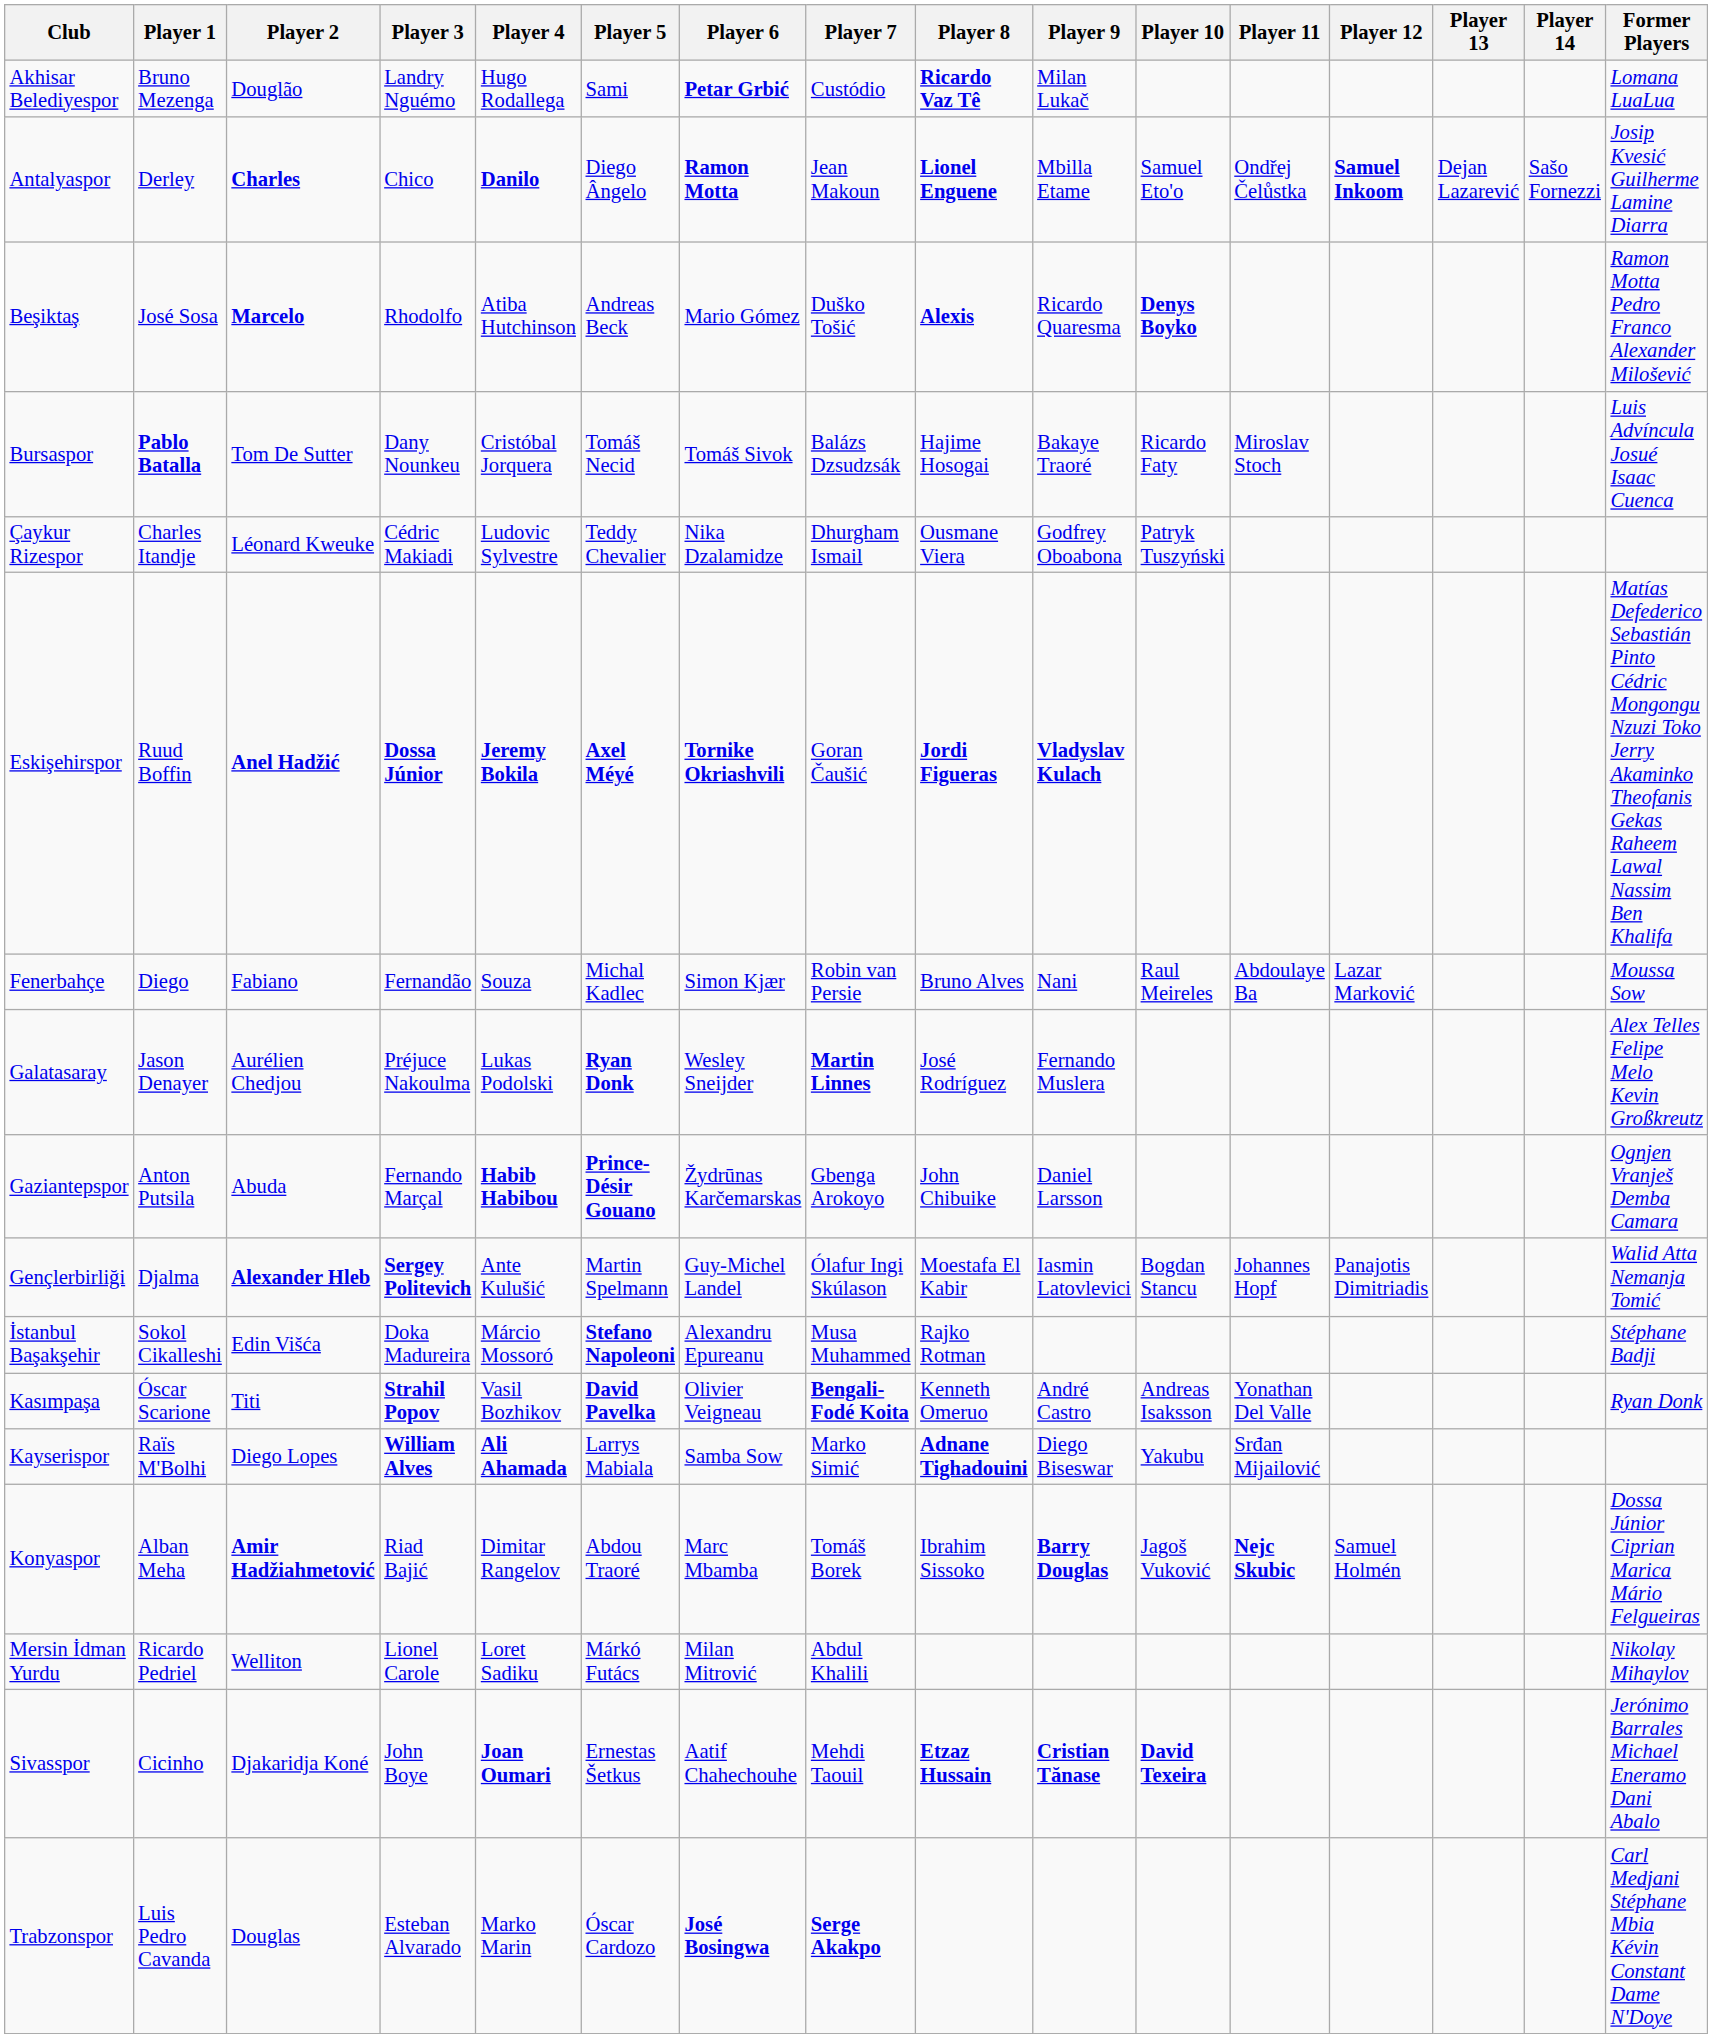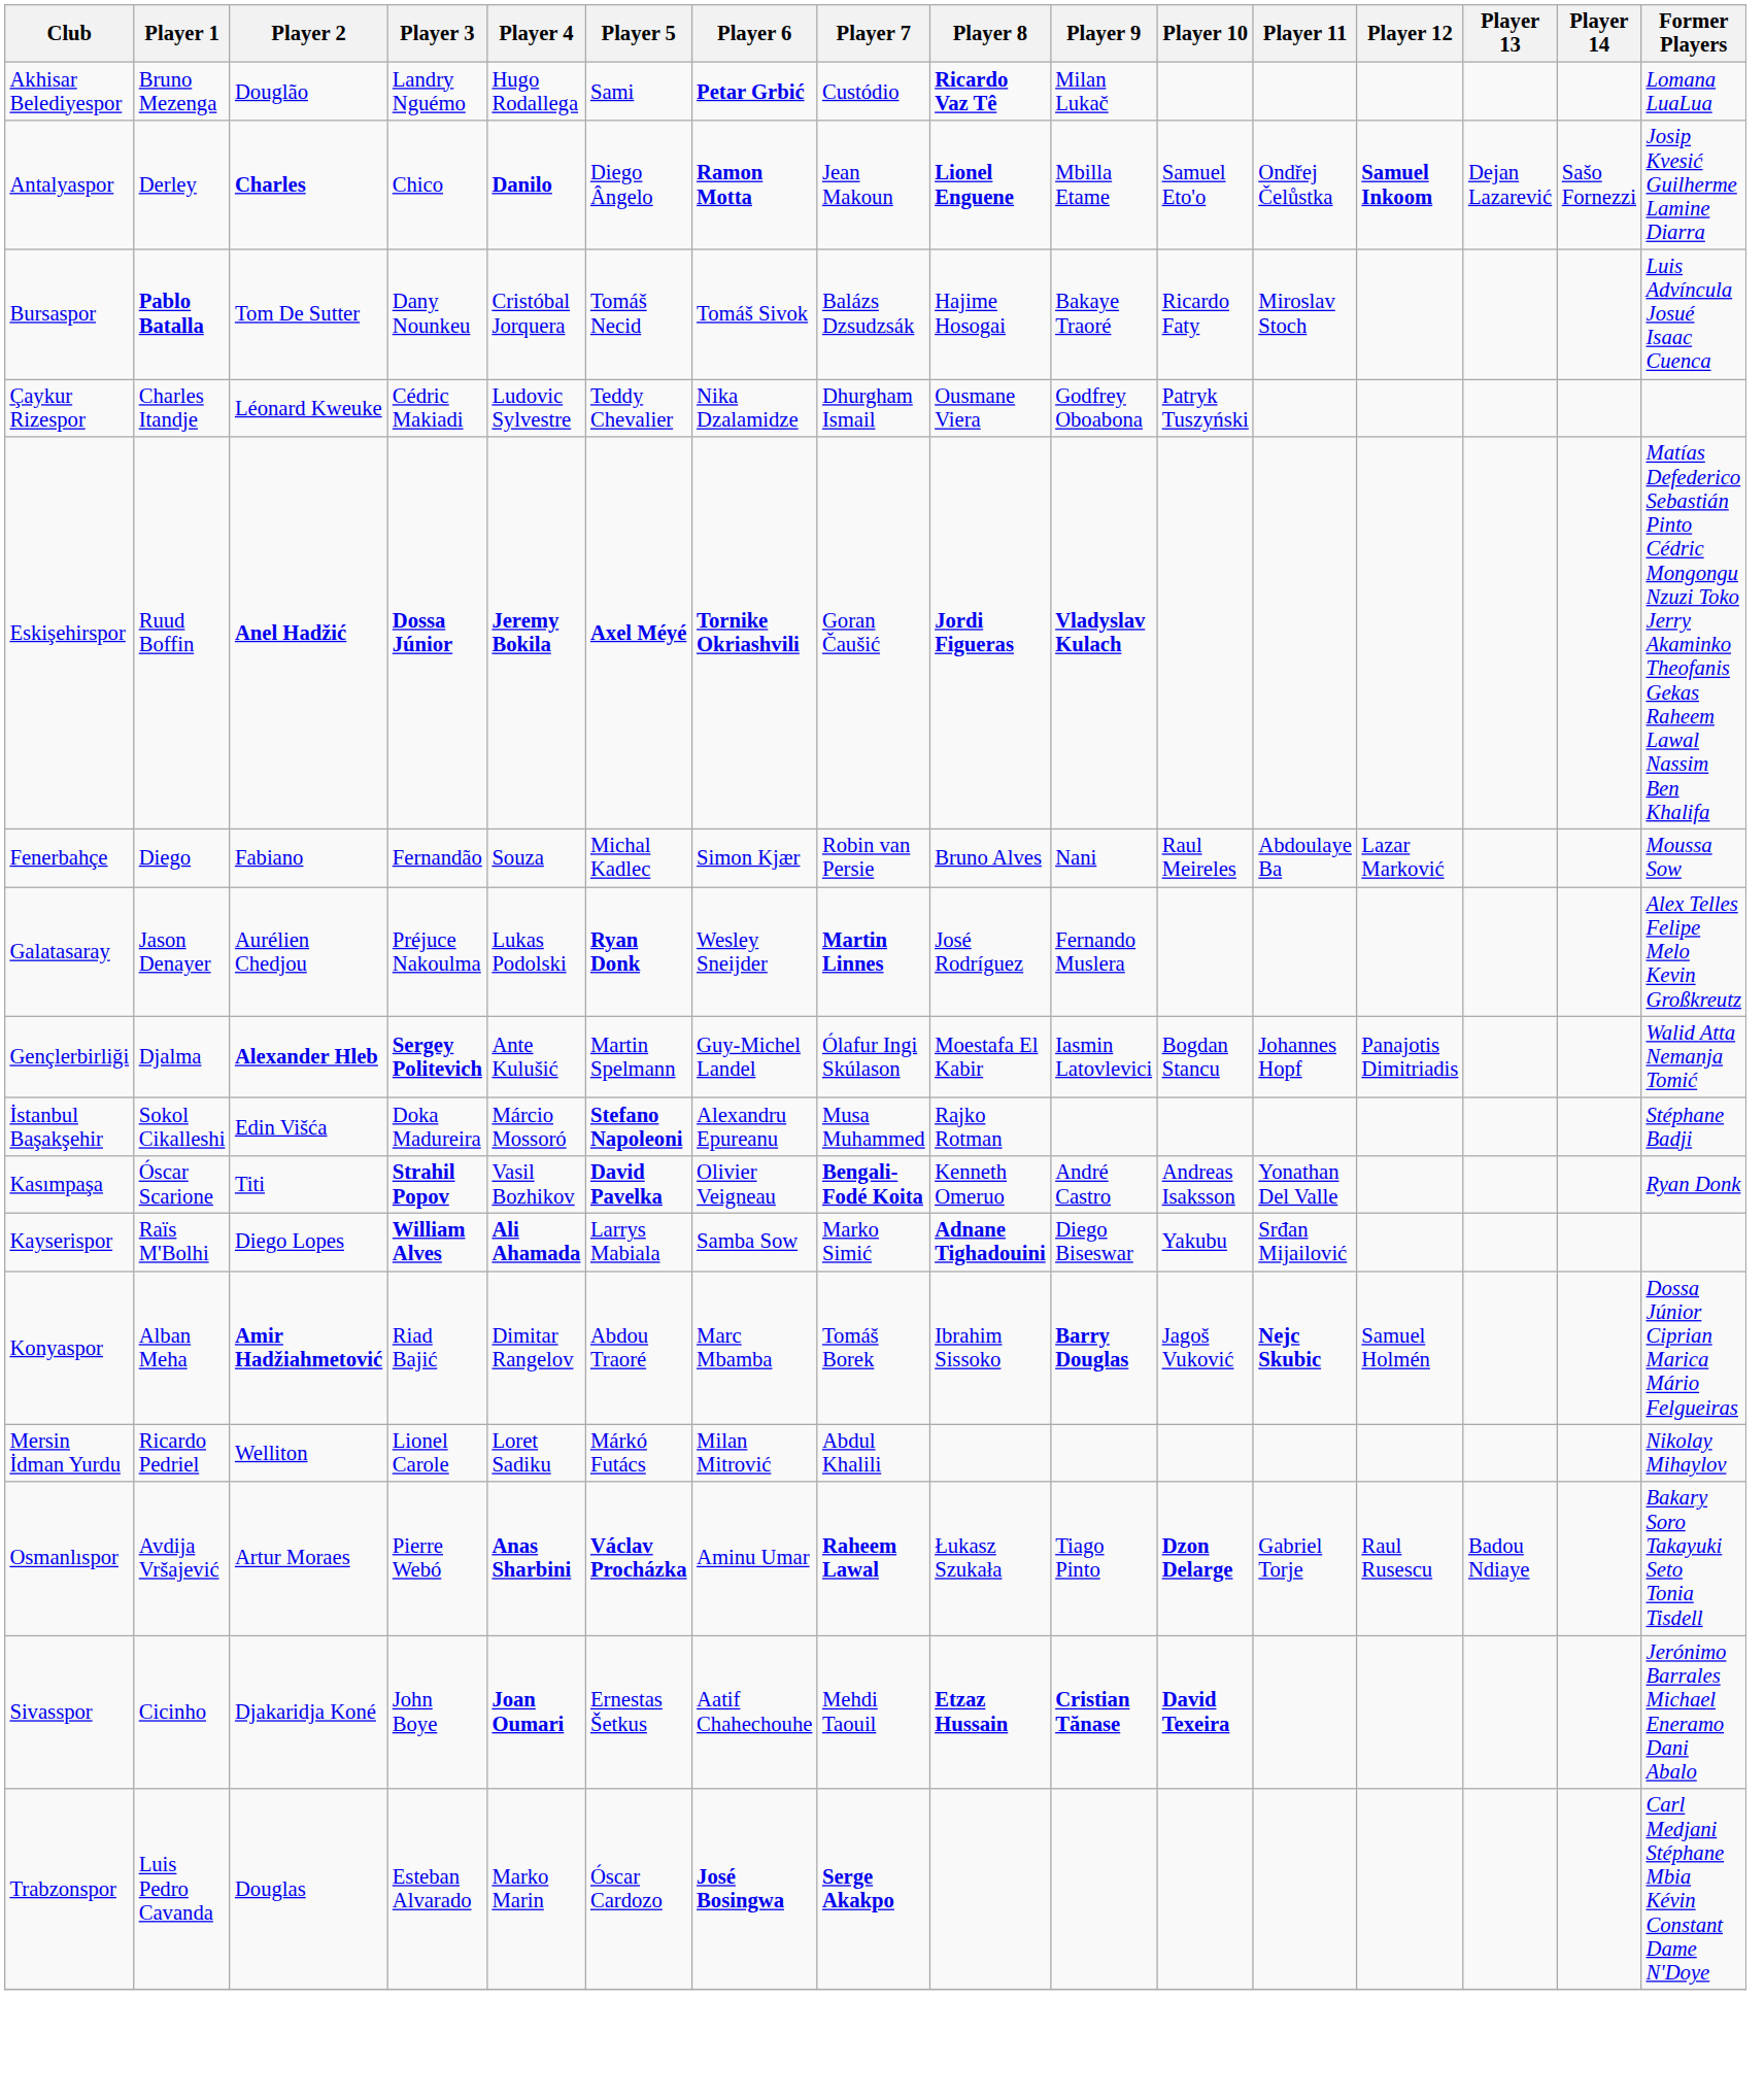- row: Beşiktaş | José Sosa | Marcelo | Rhodolfo | Atiba Hutchinson | Andreas Beck | Mario Gómez | Duško Tošić | Alexis | Ricardo Quaresma | Denys Boyko | Ramon Motta Pedro Franco Alexander Milošević
- row: Gaziantepspor | Anton Putsila | Abuda | Fernando Marçal | Habib Habibou | Prince-Désir Gouano | Žydrūnas Karčemarskas | Gbenga Arokoyo | John Chibuike | Daniel Larsson | Ognjen Vranješ Demba Camara
+ row: Osmanlıspor | Avdija Vršajević | Artur Moraes | Pierre Webó | Anas Sharbini | Václav Procházka | Aminu Umar | Raheem Lawal | Łukasz Szukała | Tiago Pinto | Dzon Delarge | Gabriel Torje | Raul Rusescu | Badou Ndiaye | Bakary Soro Takayuki Seto Tonia Tisdell
